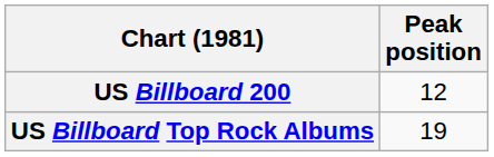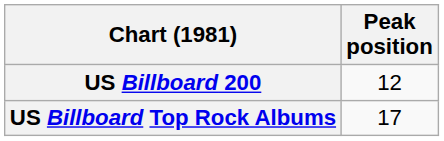US Billboard Top Rock Albums | Peak position: 19 -> 17
